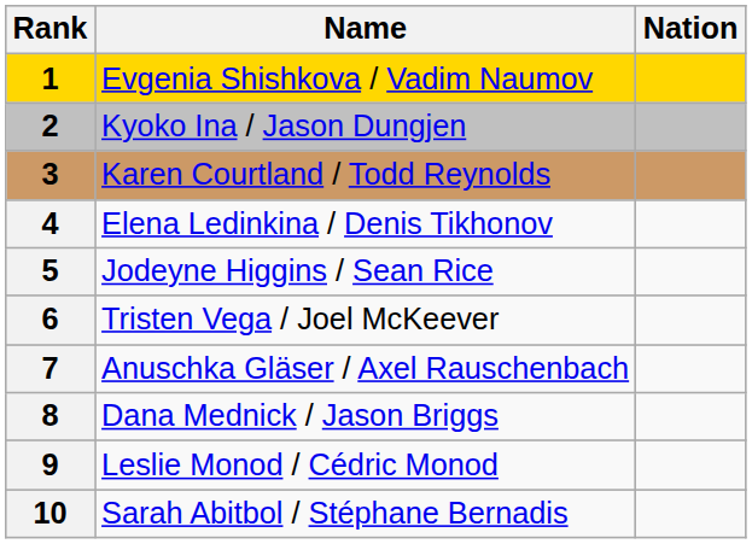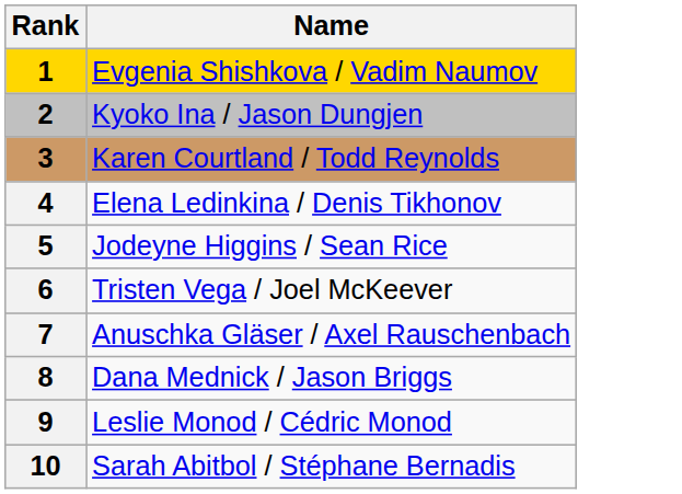- column: Nation
